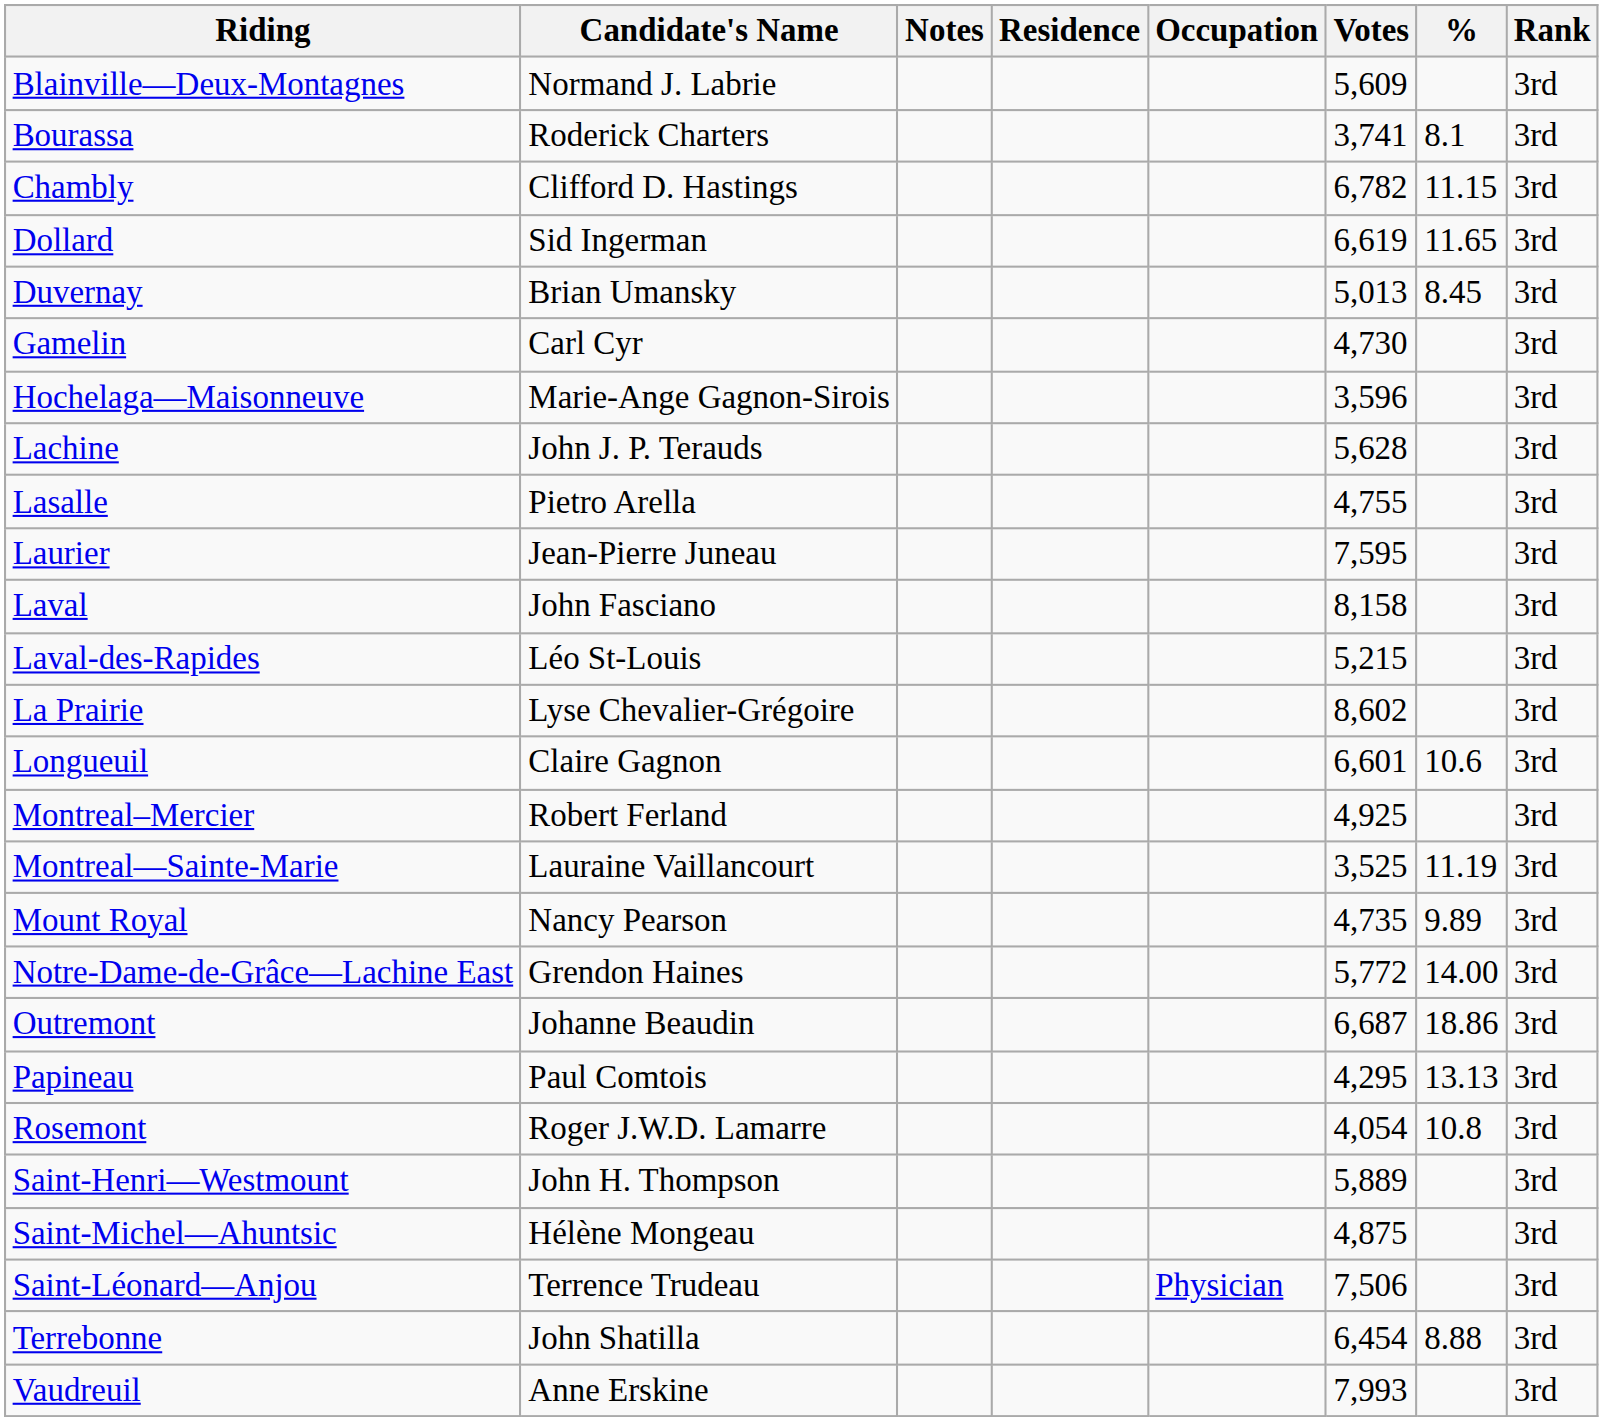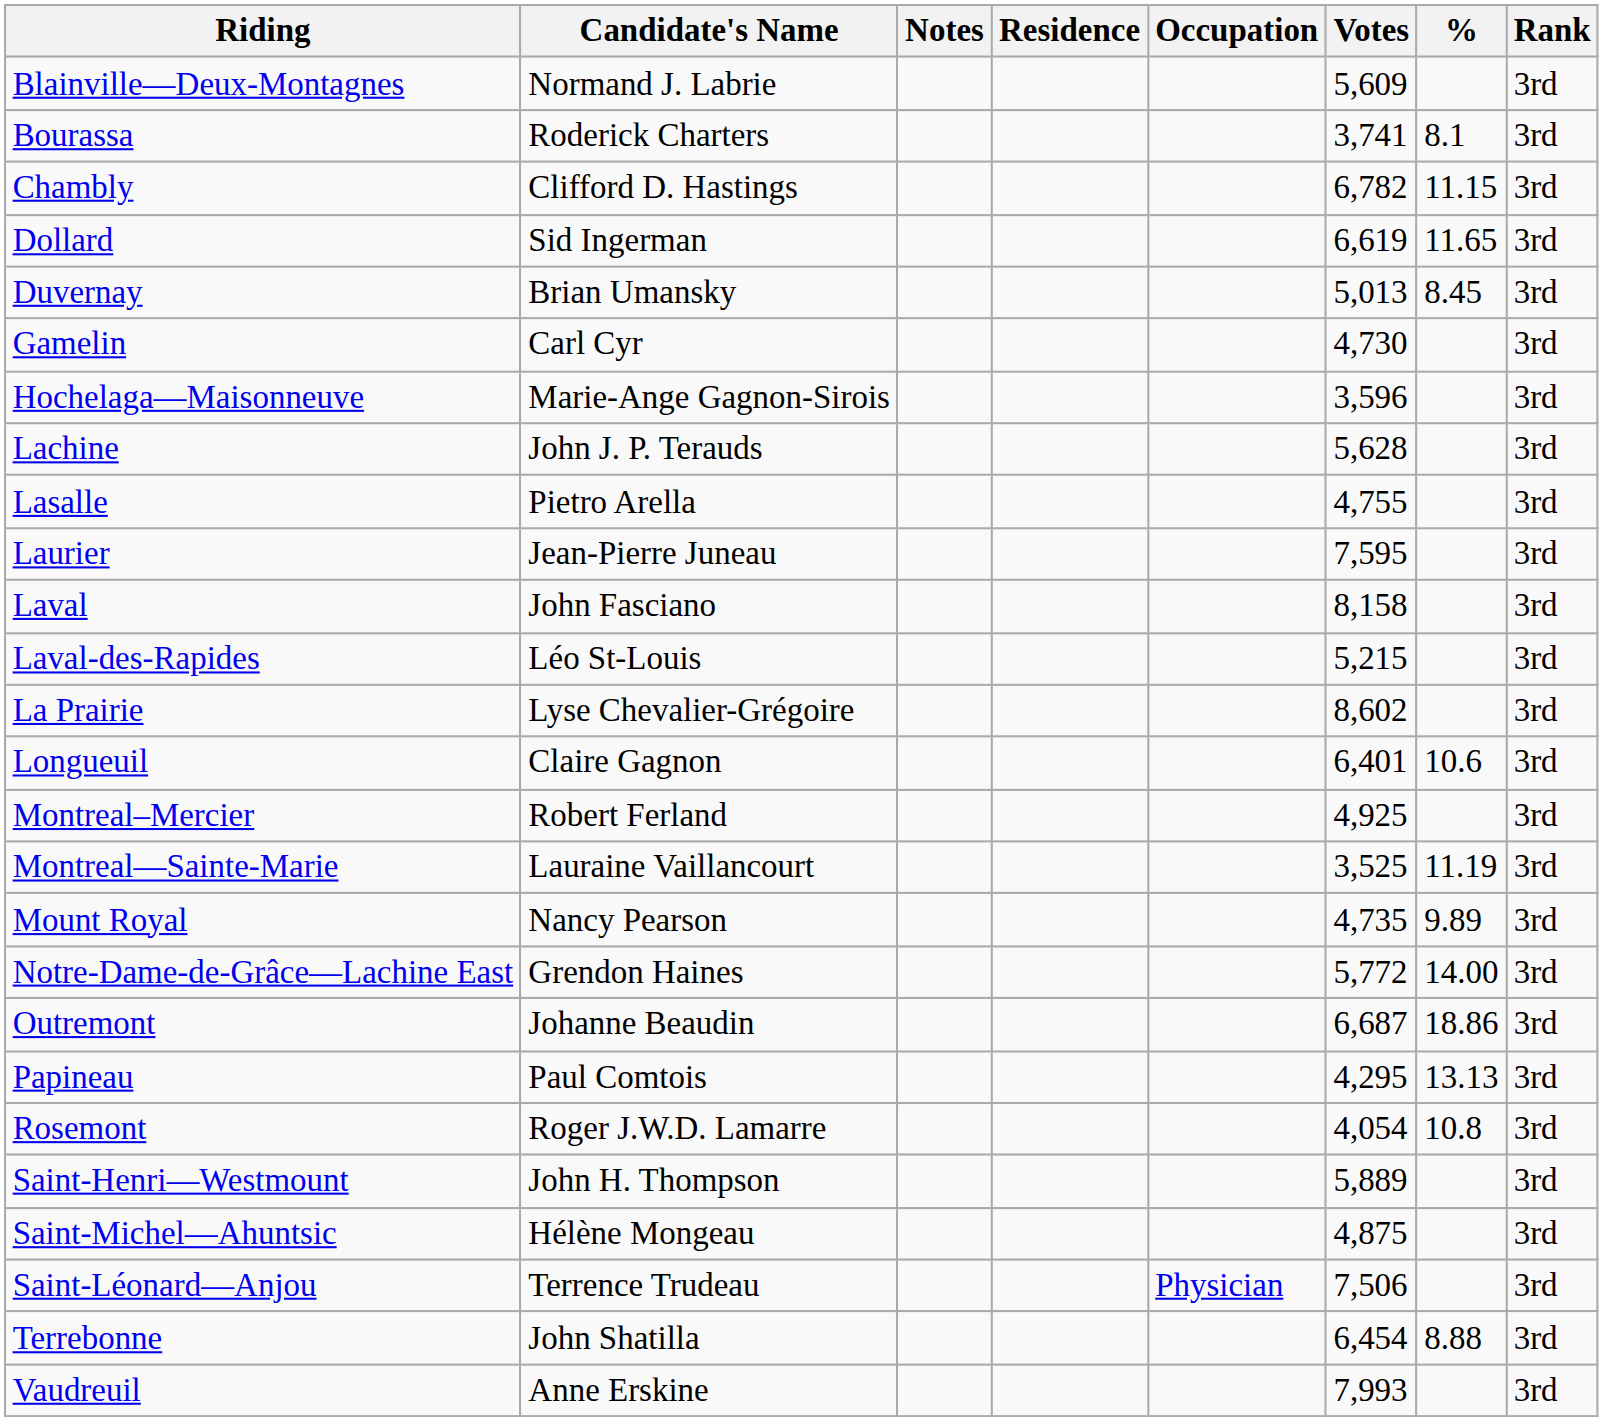Longueuil | Votes: 6,601 -> 6,401
